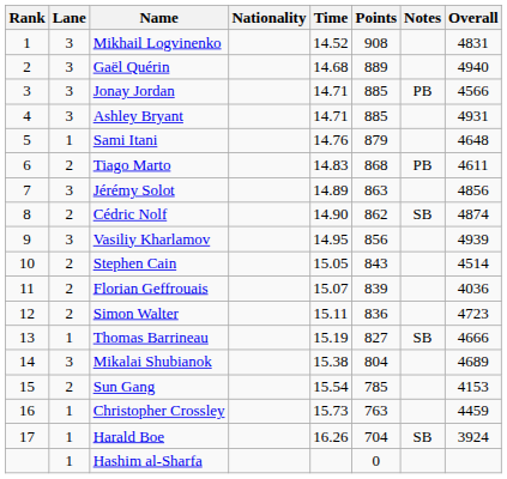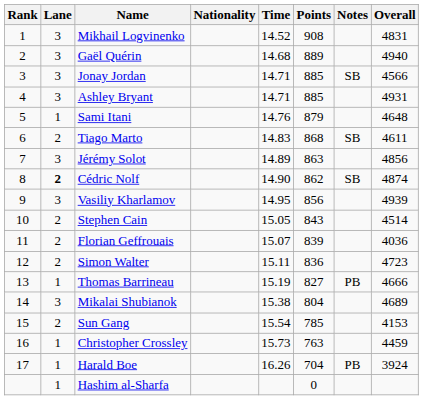Jonay Jordan | Notes: PB -> SB
Tiago Marto | Notes: PB -> SB
Cédric Nolf | Lane: normal -> bold
Thomas Barrineau | Notes: SB -> PB
Harald Boe | Notes: SB -> PB
